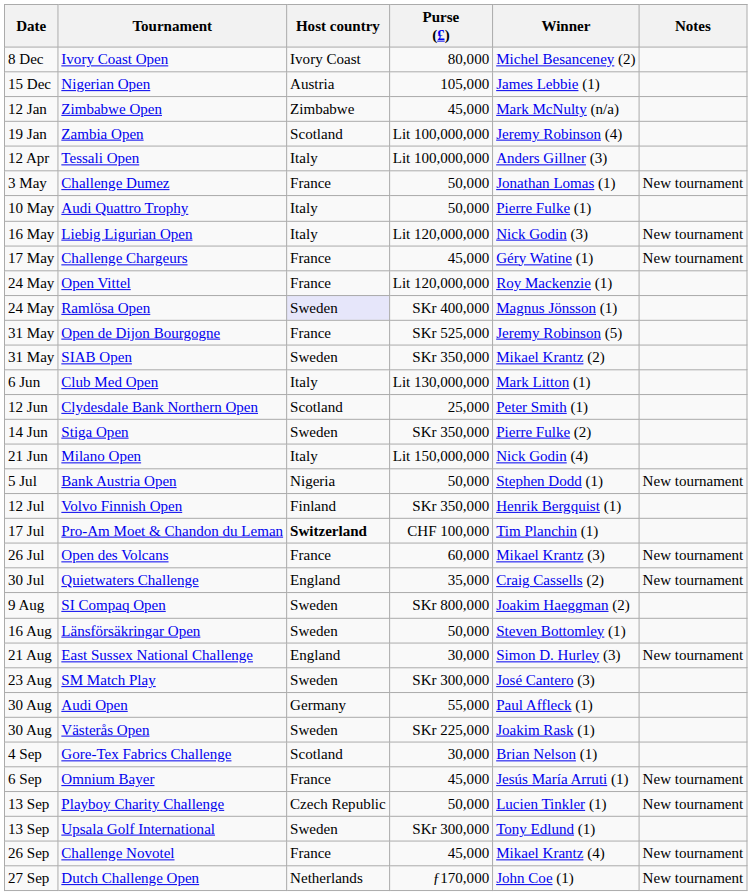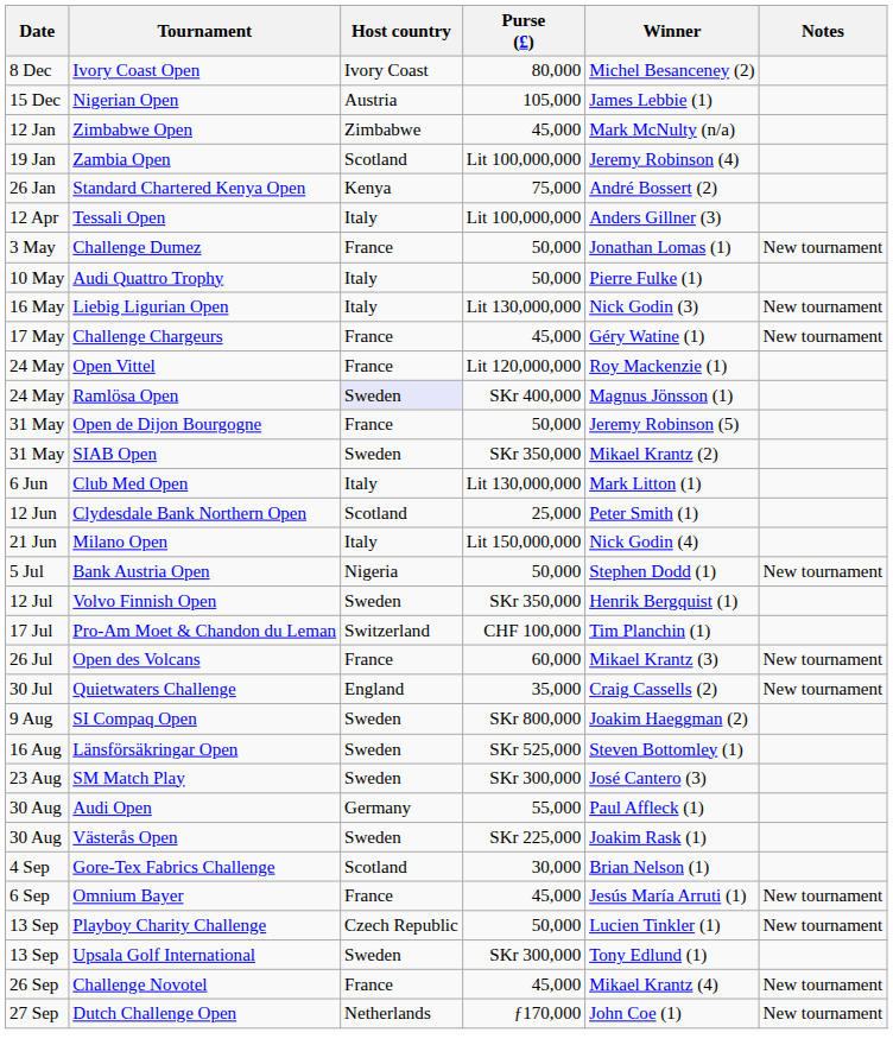+ row: 26 Jan | Standard Chartered Kenya Open | Kenya | 75,000 | André Bossert (2)
Liebig Ligurian Open | Purse (£): Lit 120,000,000 -> Lit 130,000,000
Open de Dijon Bourgogne | Purse (£): SKr 525,000 -> 50,000
- row: 14 Jun | Stiga Open | Sweden | SKr 350,000 | Pierre Fulke (2)
Volvo Finnish Open | Host country: Finland -> Sweden
Pro-Am Moet & Chandon du Leman | Host country: bold -> normal
Länsförsäkringar Open | Purse (£): 50,000 -> SKr 525,000
- row: 21 Aug | East Sussex National Challenge | England | 30,000 | Simon D. Hurley (3) | New tournament
